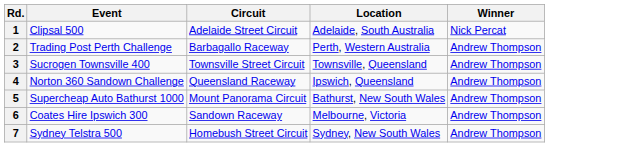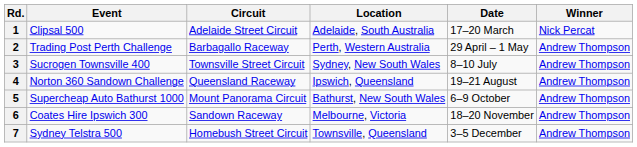+ column: Date | 17–20 March | 29 April – 1 May | 8–10 July | 19–21 August | 6–9 October | 18–20 November | 3–5 December
3 | Location: Townsville, Queensland -> Sydney, New South Wales
7 | Location: Sydney, New South Wales -> Townsville, Queensland
